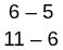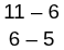rows swapped: 6 – 5 <-> 11 – 6
